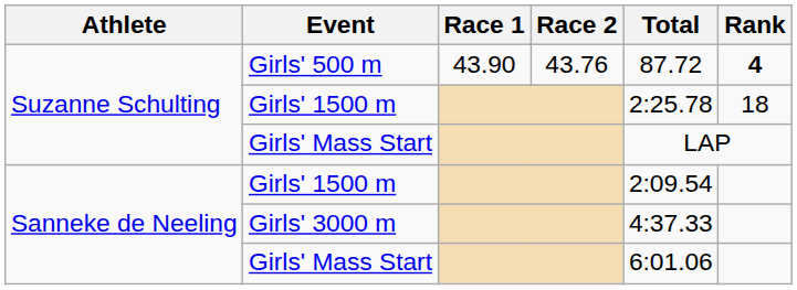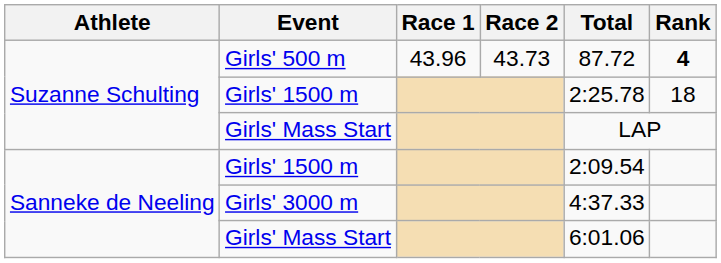Girls' 500 m | Race 1: 43.90 -> 43.96
Girls' 500 m | Race 2: 43.76 -> 43.73
